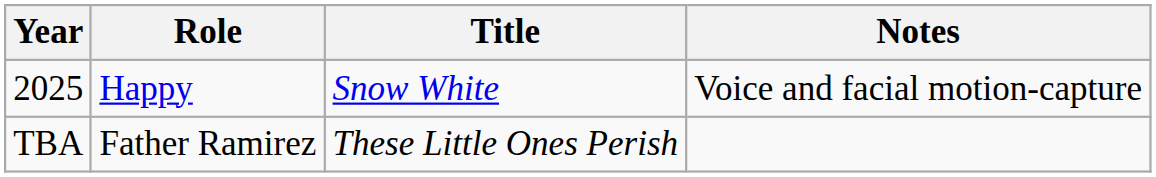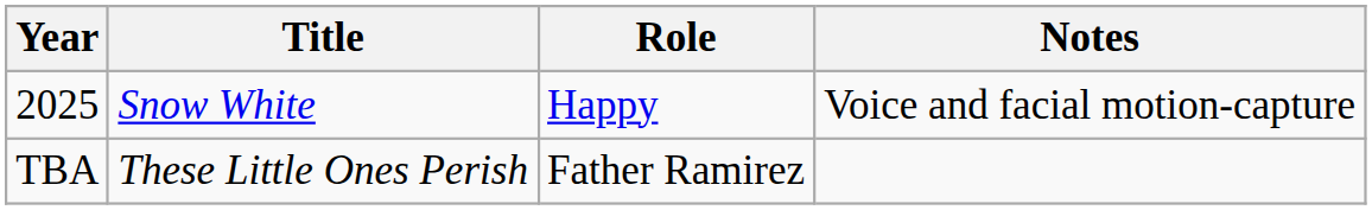columns swapped: Title <-> Role
